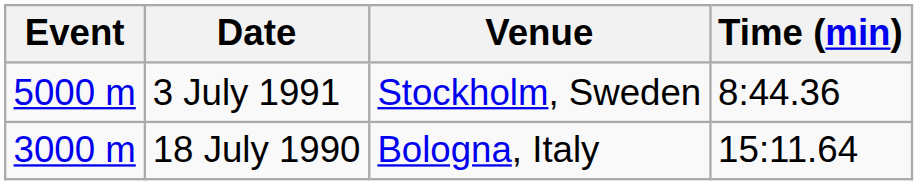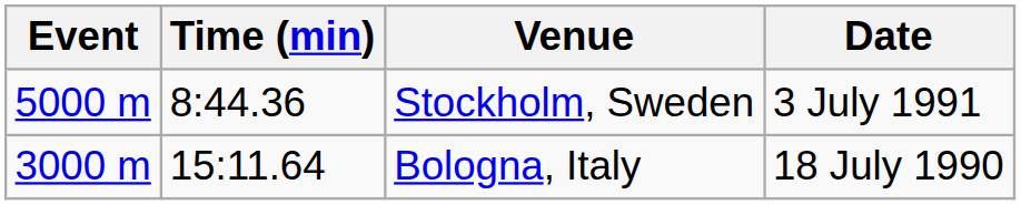columns swapped: Time (min) <-> Date
